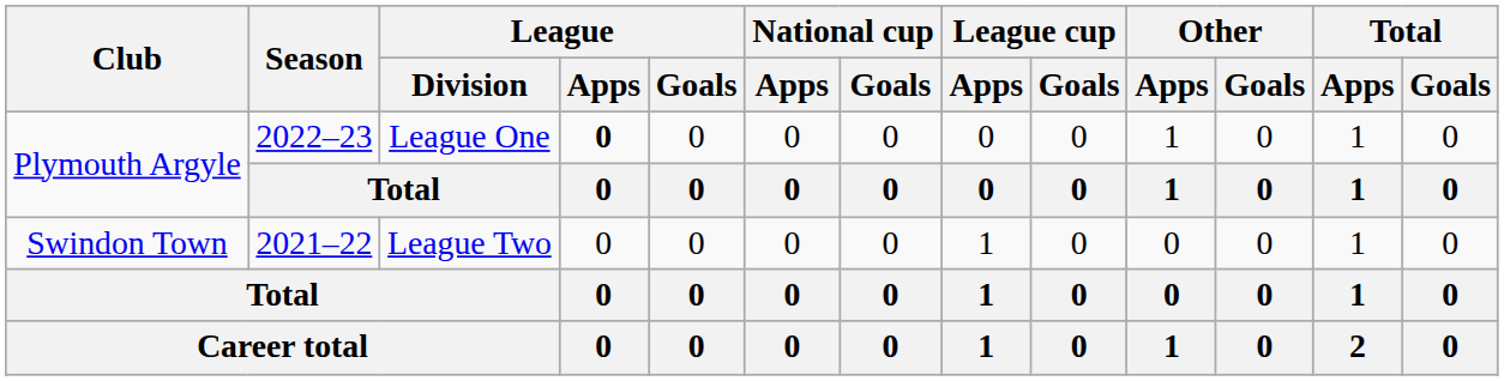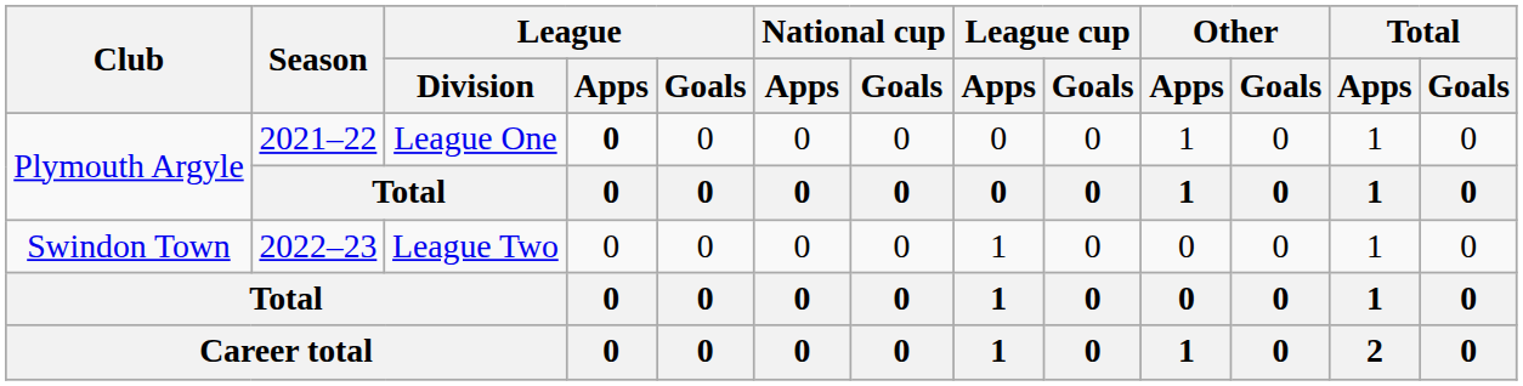Plymouth Argyle / League One | Season: 2022–23 -> 2021–22
Swindon Town | Season: 2021–22 -> 2022–23
